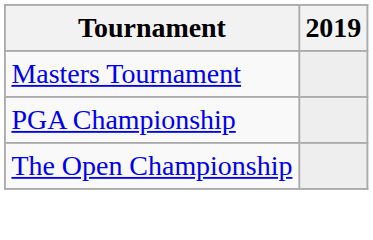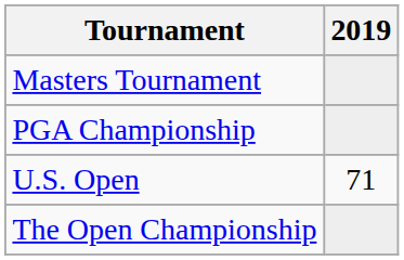+ row: U.S. Open | 71
